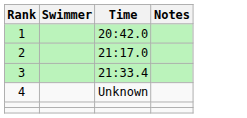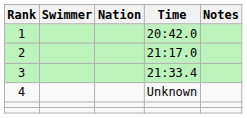+ column: Nation
